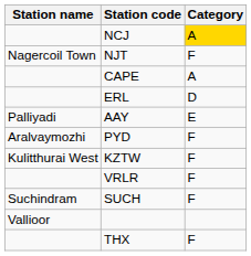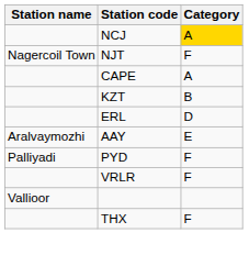+ row: KZT | B
AAY | Station name: Palliyadi -> Aralvaymozhi
PYD | Station name: Aralvaymozhi -> Palliyadi
- row: Kulitthurai West | KZTW | F
- row: Suchindram | SUCH | F
